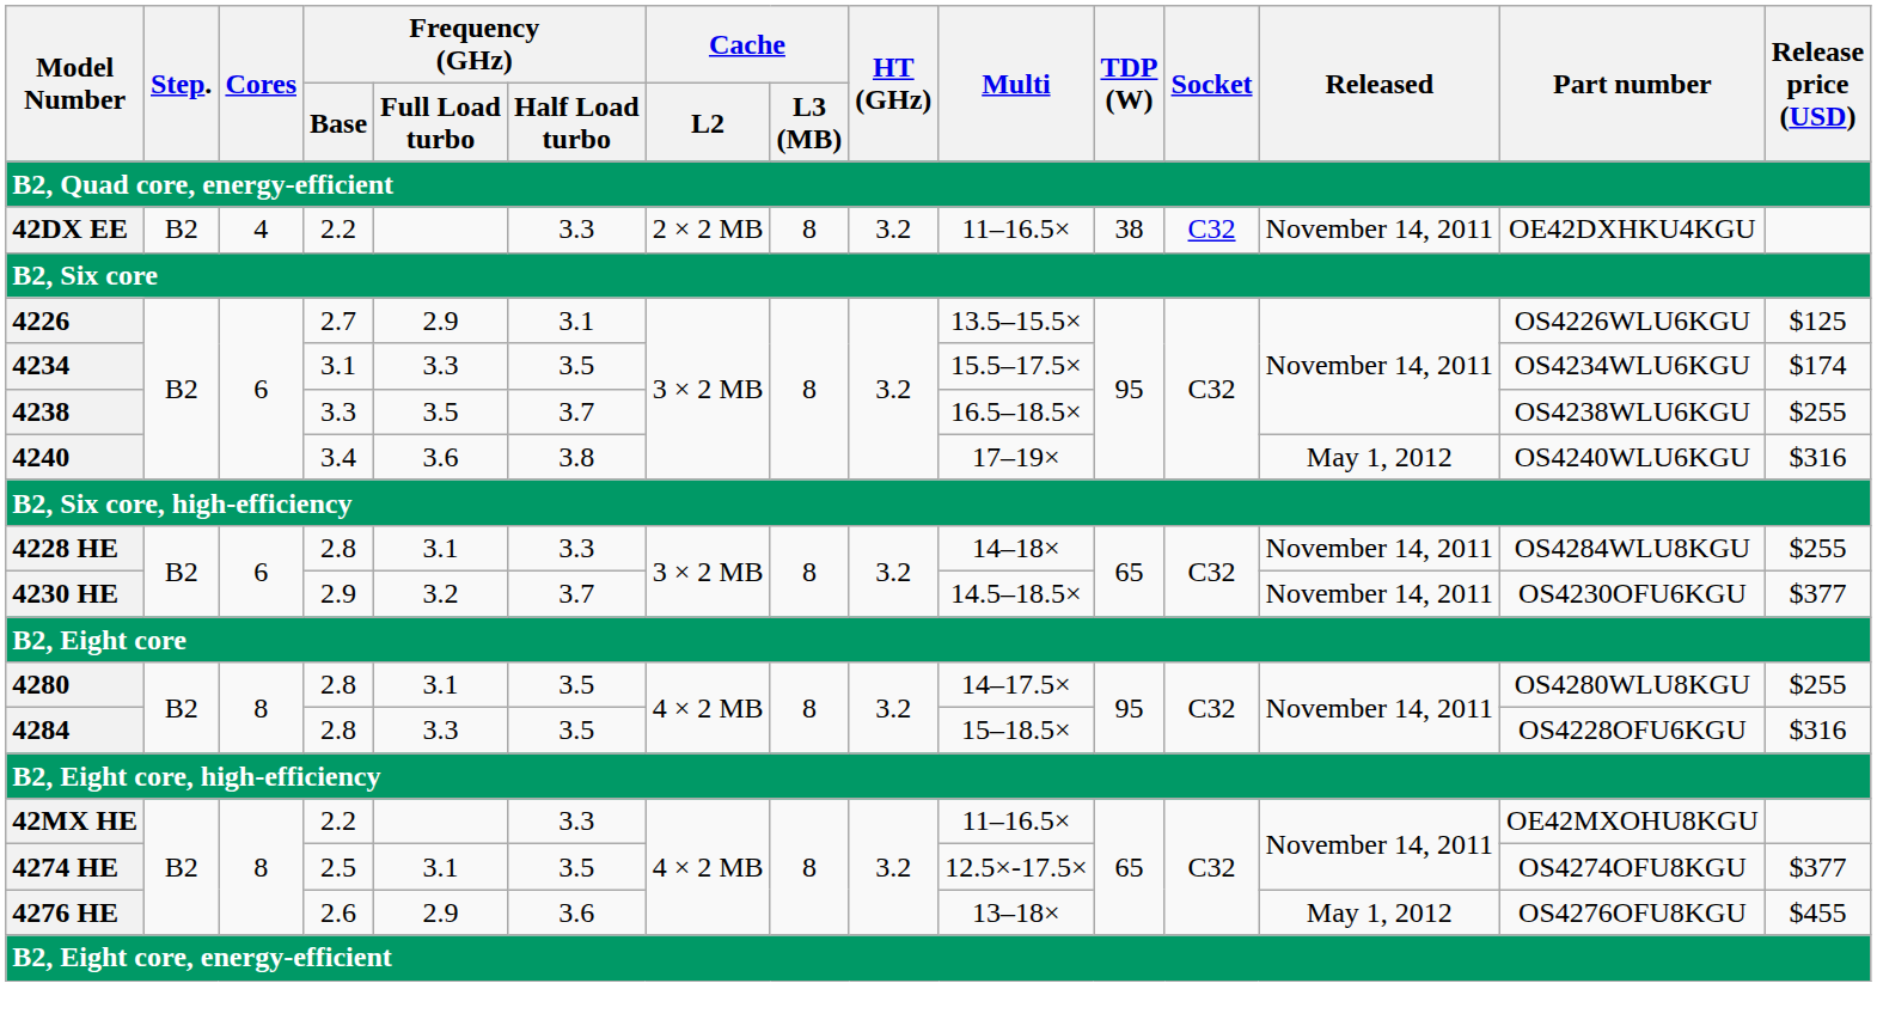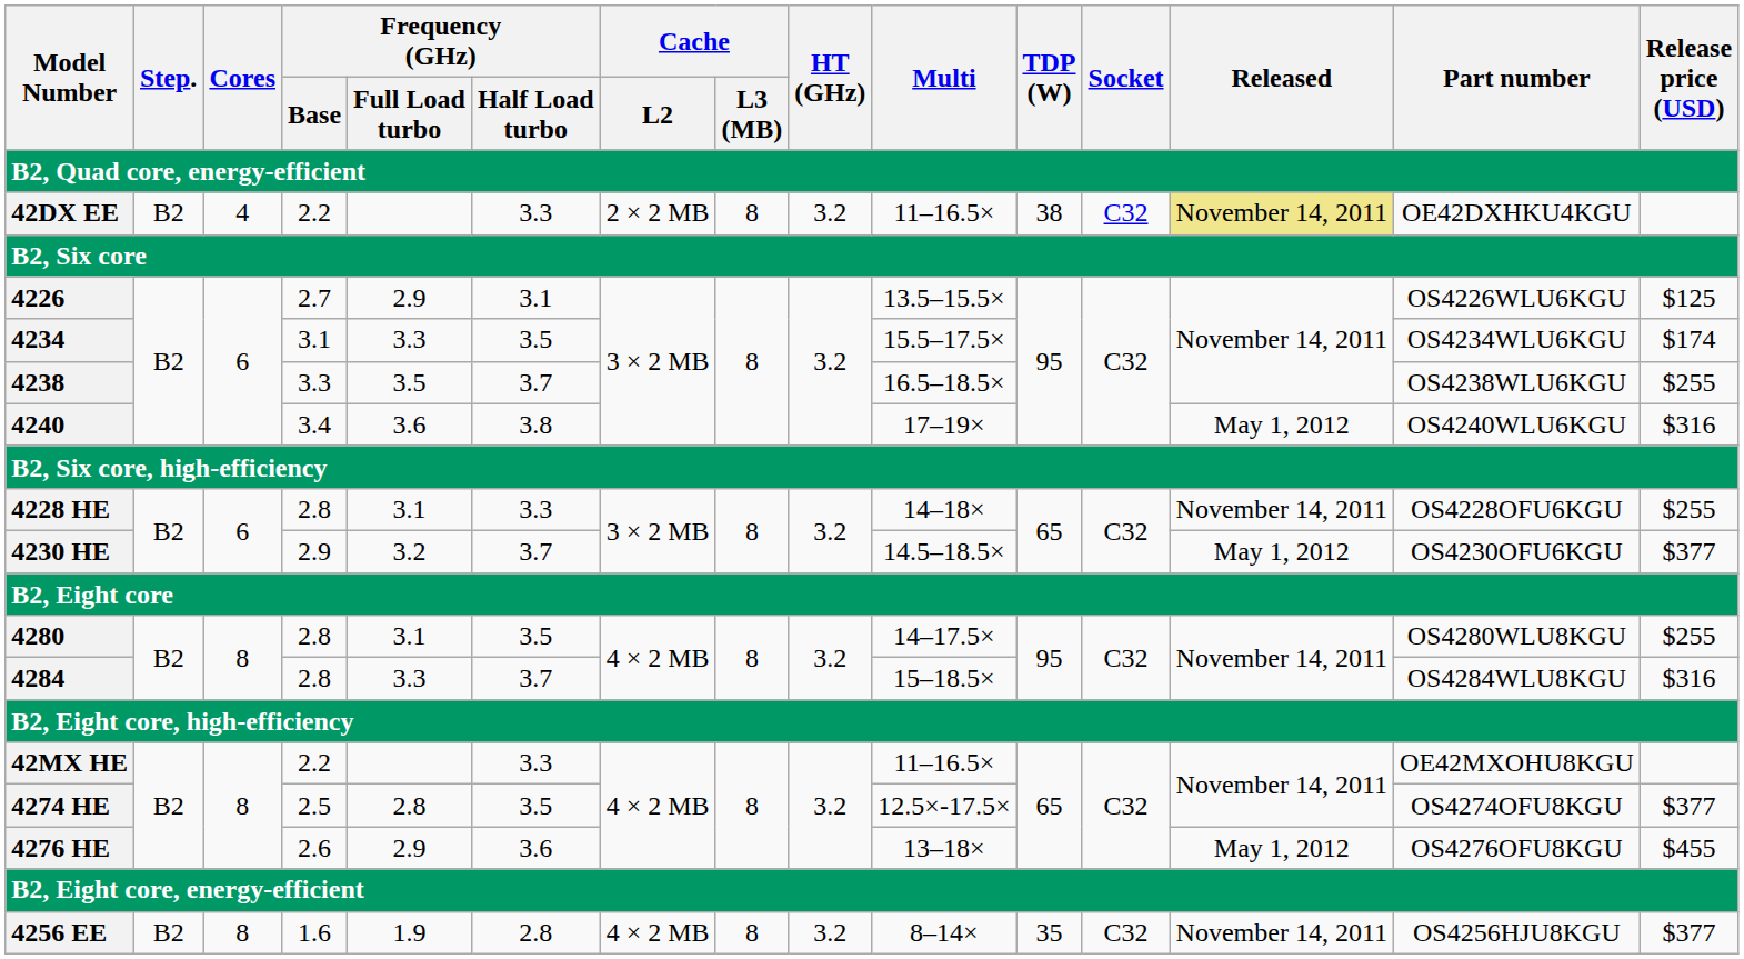42DX EE | Released: no background -> khaki background
4228 HE | Part number: OS4284WLU8KGU -> OS4228OFU6KGU
4230 HE | Released: November 14, 2011 -> May 1, 2012
4284 | Frequency (GHz) / Half Load turbo: 3.5 -> 3.7
4284 | Part number: OS4228OFU6KGU -> OS4284WLU8KGU
4274 HE | Frequency (GHz) / Full Load turbo: 3.1 -> 2.8
+ row: 4256 EE | B2 | 8 | 1.6 | 1.9 | 2.8 | 4 × 2 MB | 8 | 3.2 | 8–14× | 35 | C32 | November 14, 2011 | OS4256HJU8KGU | $377
